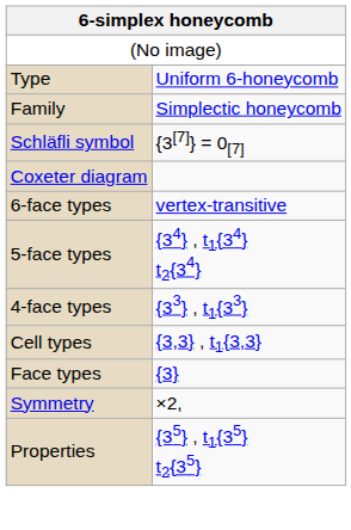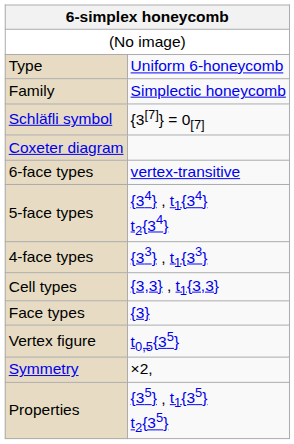+ row: Vertex figure | t0,5{35}
